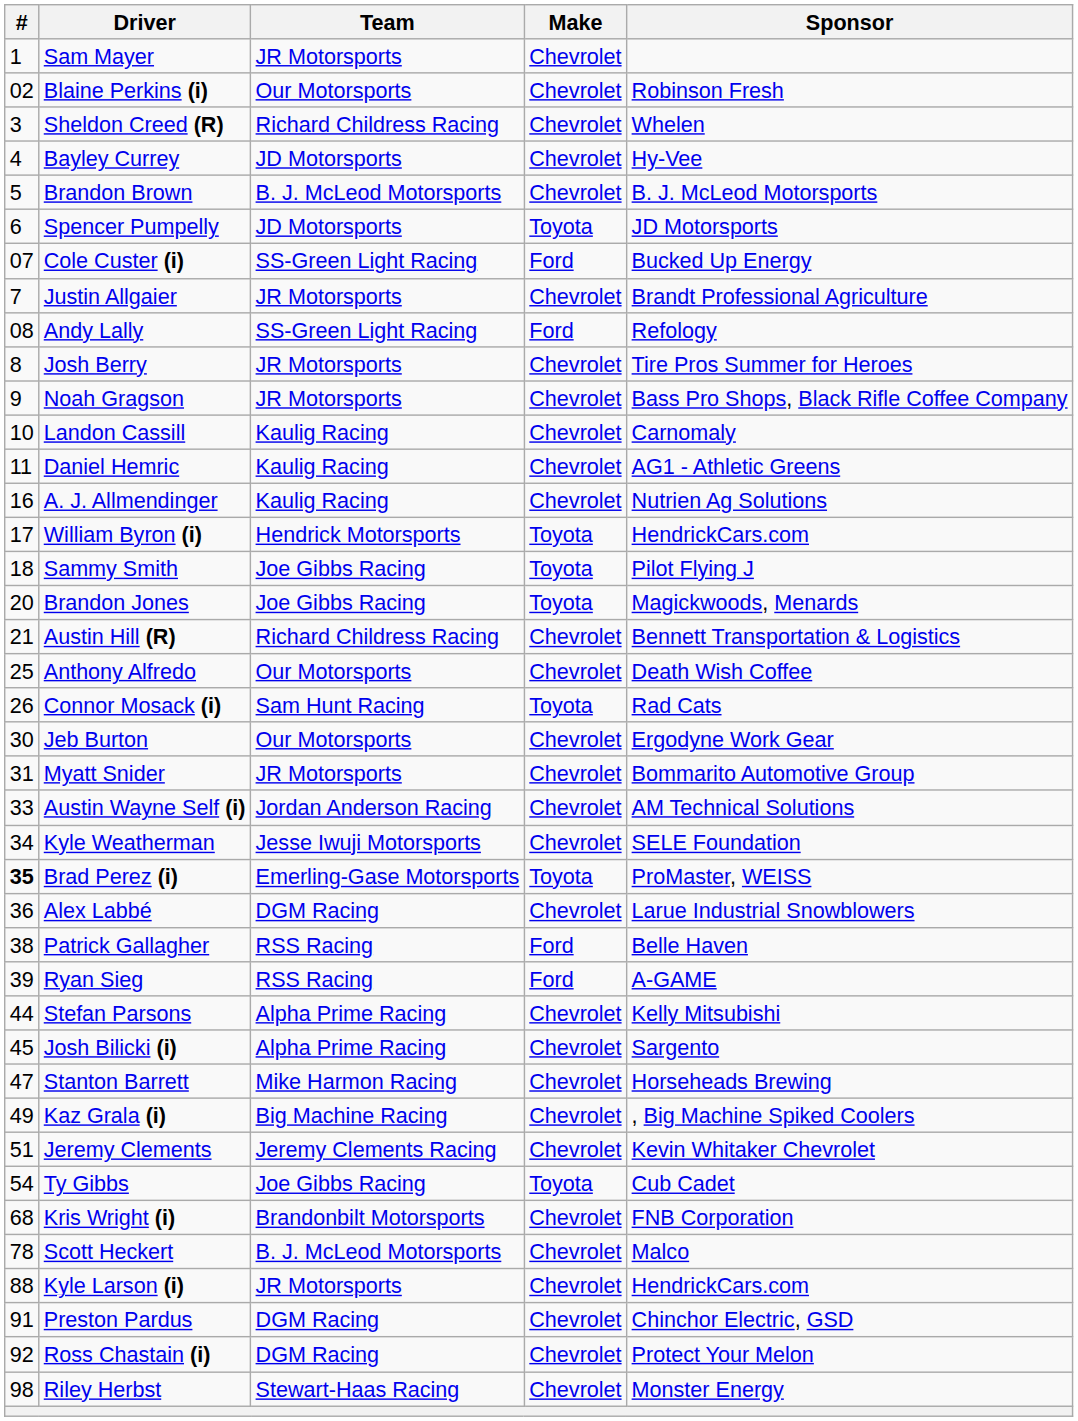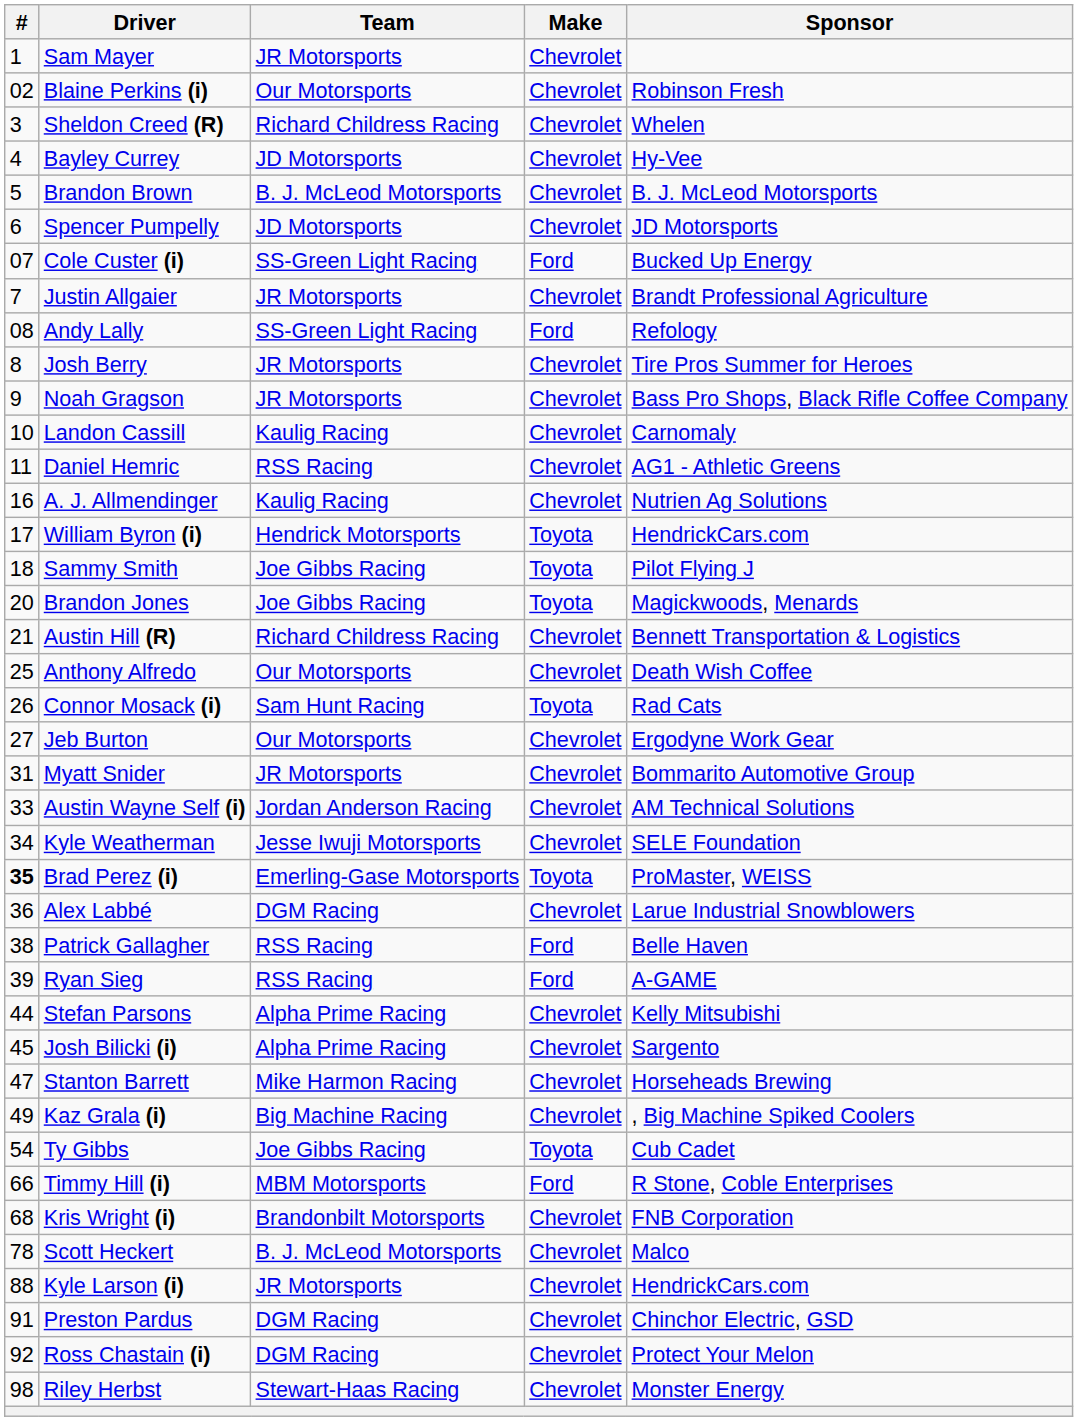Spencer Pumpelly | Make: Toyota -> Chevrolet
Daniel Hemric | Team: Kaulig Racing -> RSS Racing
Jeb Burton | #: 30 -> 27
- row: 51 | Jeremy Clements | Jeremy Clements Racing | Chevrolet | Kevin Whitaker Chevrolet
+ row: 66 | Timmy Hill (i) | MBM Motorsports | Ford | R Stone, Coble Enterprises
